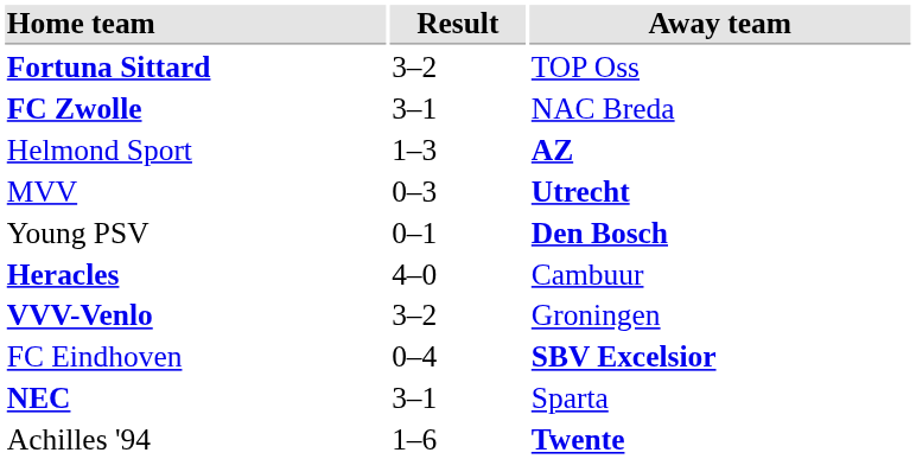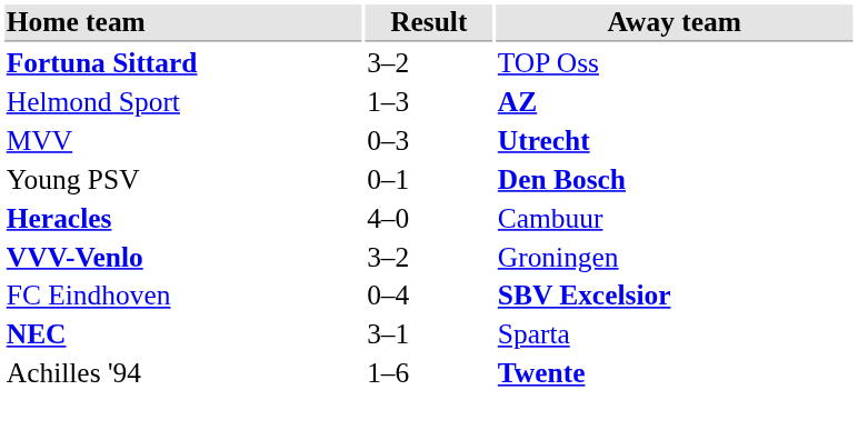- row: FC Zwolle | 3–1 | NAC Breda
